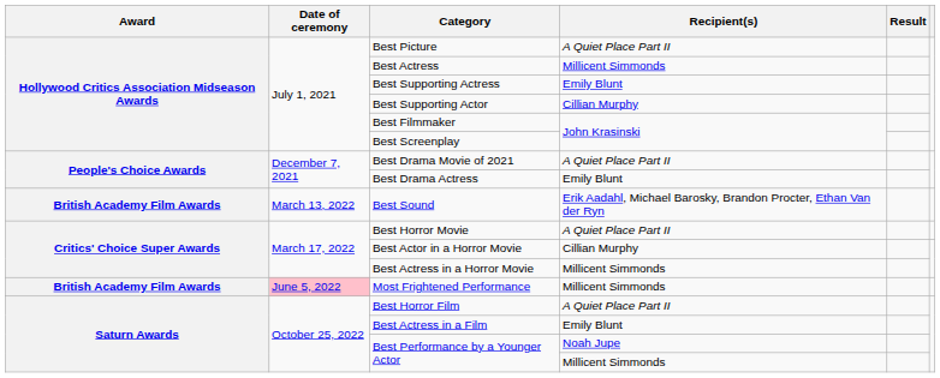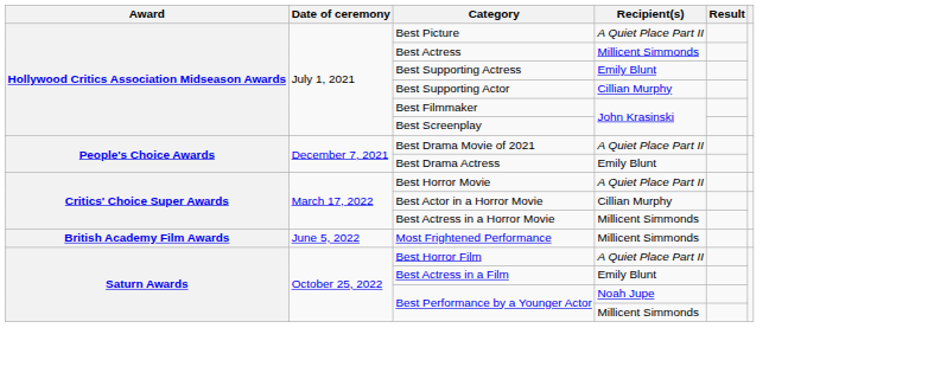- row: British Academy Film Awards | March 13, 2022 | Best Sound | Erik Aadahl, Michael Barosky, Brandon Procter, Ethan Van der Ryn
Most Frightened Performance | Date of ceremony: pink background -> no background
